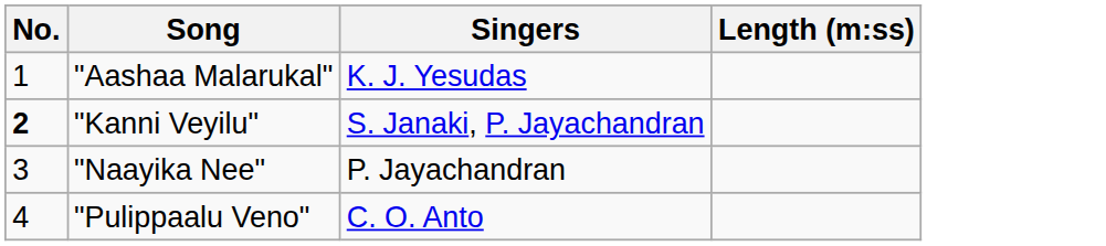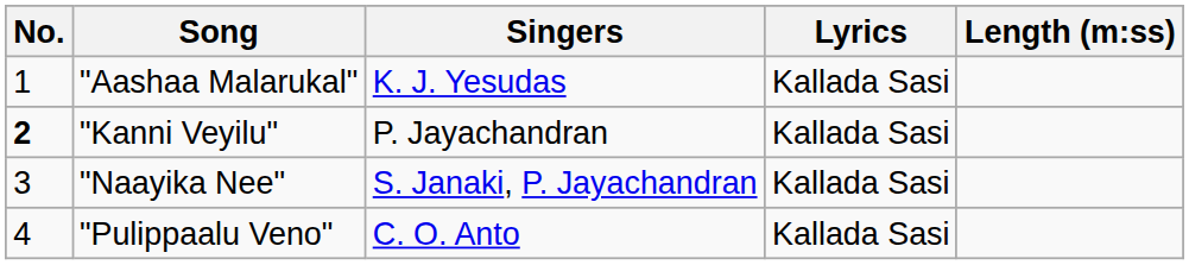+ column: Lyrics | Kallada Sasi | Kallada Sasi | Kallada Sasi | Kallada Sasi
"Kanni Veyilu" | Singers: S. Janaki, P. Jayachandran -> P. Jayachandran
"Naayika Nee" | Singers: P. Jayachandran -> S. Janaki, P. Jayachandran
